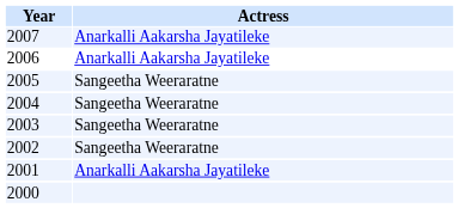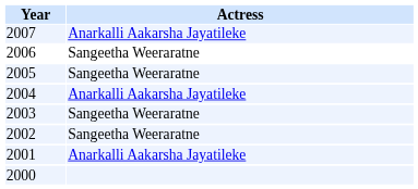2006 | Actress: Anarkalli Aakarsha Jayatileke -> Sangeetha Weeraratne
2004 | Actress: Sangeetha Weeraratne -> Anarkalli Aakarsha Jayatileke
